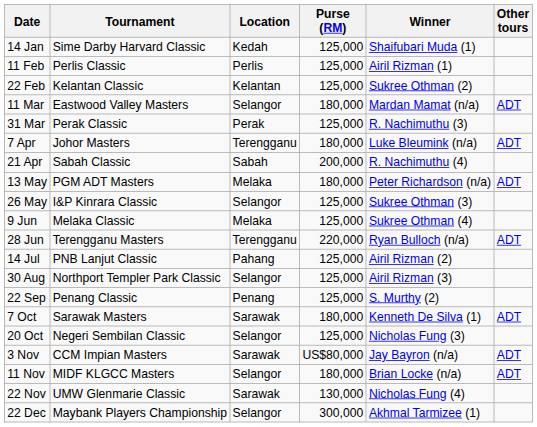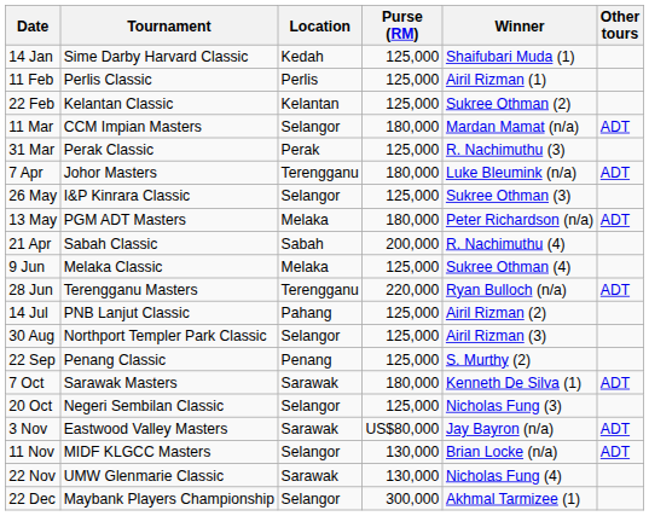11 Mar | Tournament: Eastwood Valley Masters -> CCM Impian Masters
rows swapped: 21 Apr <-> 26 May
3 Nov | Tournament: CCM Impian Masters -> Eastwood Valley Masters
11 Nov | Purse (RM): 180,000 -> 130,000
